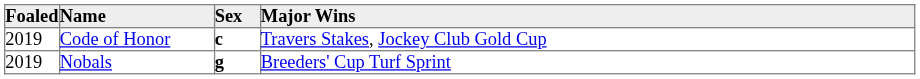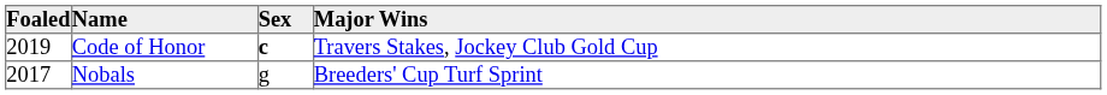Nobals | Foaled: 2019 -> 2017
Nobals | Sex: bold -> normal
